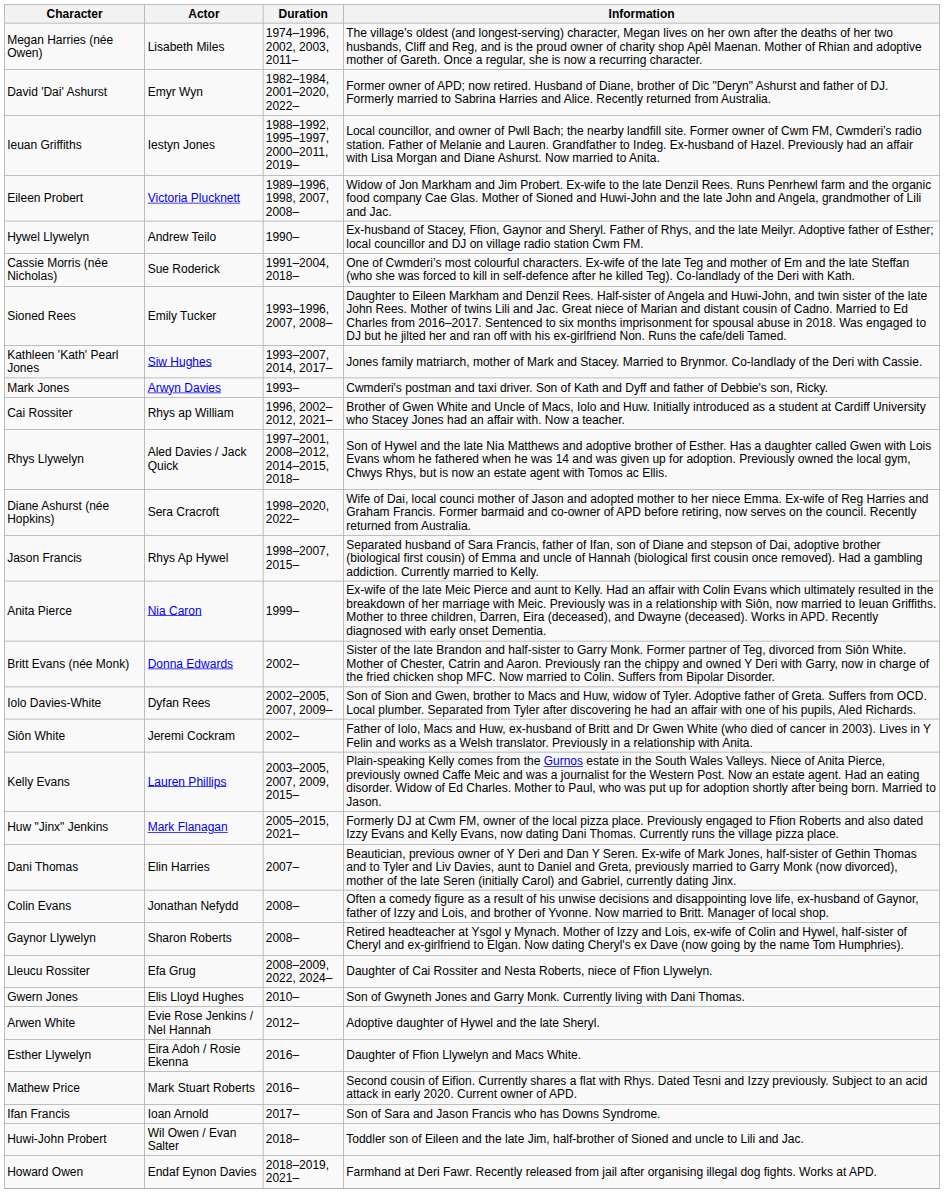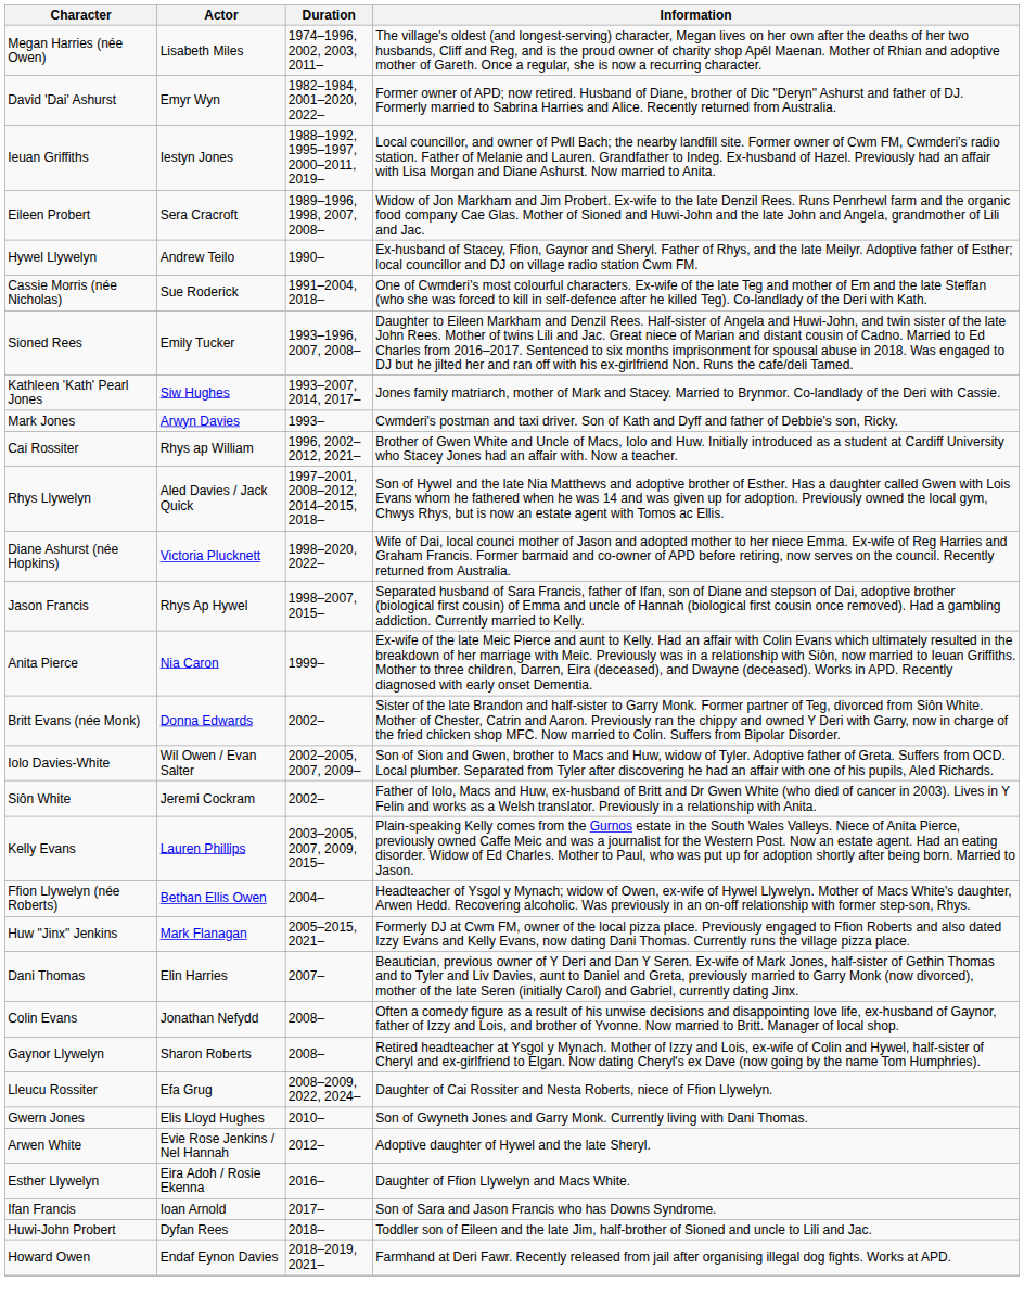Eileen Probert | Actor: Victoria Plucknett -> Sera Cracroft
Diane Ashurst (née Hopkins) | Actor: Sera Cracroft -> Victoria Plucknett
Iolo Davies-White | Actor: Dyfan Rees -> Wil Owen / Evan Salter
+ row: Ffion Llywelyn (née Roberts) | Bethan Ellis Owen | 2004– | Headteacher of Ysgol y Mynach; widow of Owen, ex-wife of Hywel Llywelyn. Mother of Macs White's daughter, Arwen Hedd. Recovering alcoholic. Was previously in an on-off relationship with former step-son, Rhys.
- row: Mathew Price | Mark Stuart Roberts | 2016– | Second cousin of Eifion. Currently shares a flat with Rhys. Dated Tesni and Izzy previously. Subject to an acid attack in early 2020. Current owner of APD.
Huwi-John Probert | Actor: Wil Owen / Evan Salter -> Dyfan Rees
